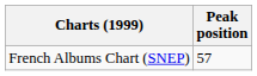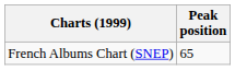French Albums Chart (SNEP) | Peak position: 57 -> 65
